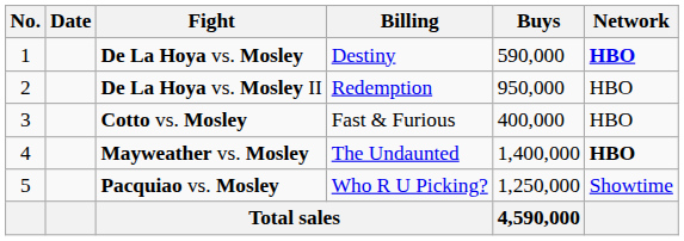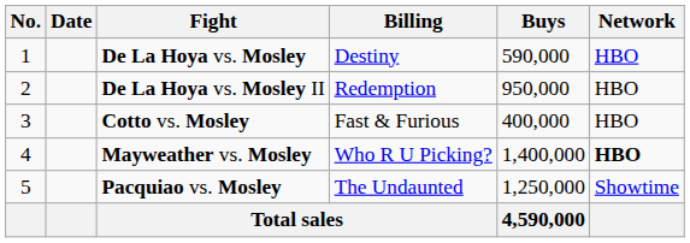De La Hoya vs. Mosley | Network: bold -> normal
Mayweather vs. Mosley | Billing: The Undaunted -> Who R U Picking?
Pacquiao vs. Mosley | Billing: Who R U Picking? -> The Undaunted
